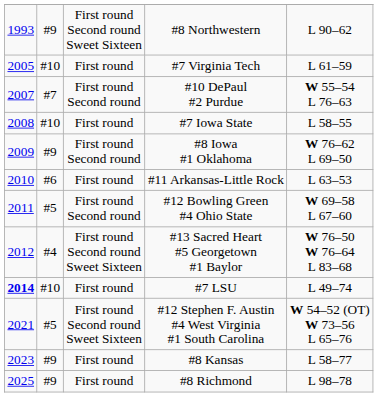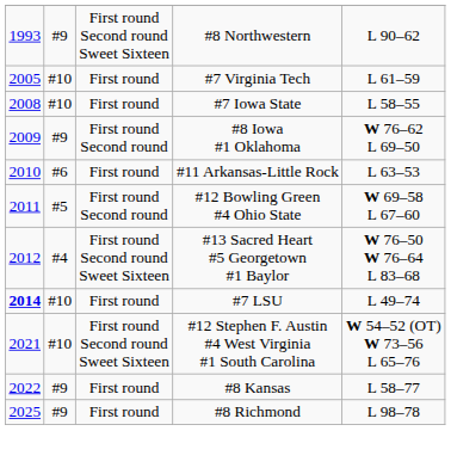- row: 2007 | #7 | First round Second round | #10 DePaul #2 Purdue | W 55–54 L 76–63
#12 Stephen F. Austin #4 West Virginia #1 South Carolina | column 2: #5 -> #10
#8 Kansas | column 1: 2023 -> 2022
